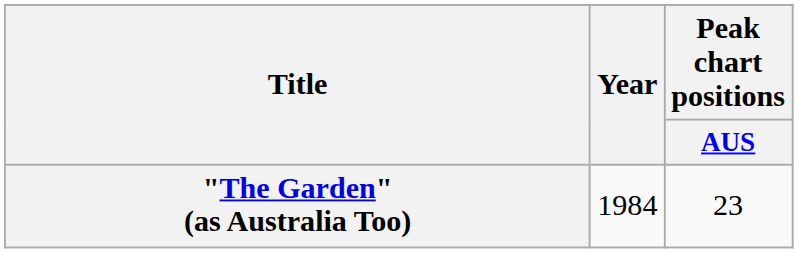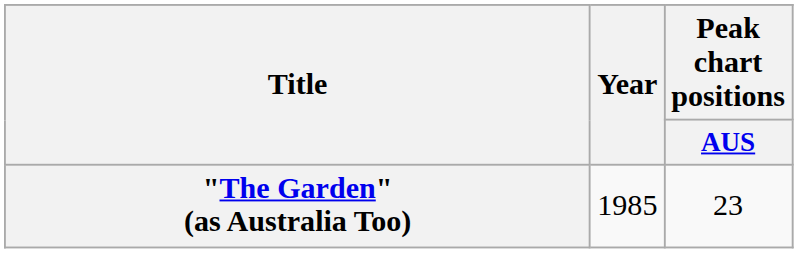"The Garden" (as Australia Too) | Year: 1984 -> 1985
